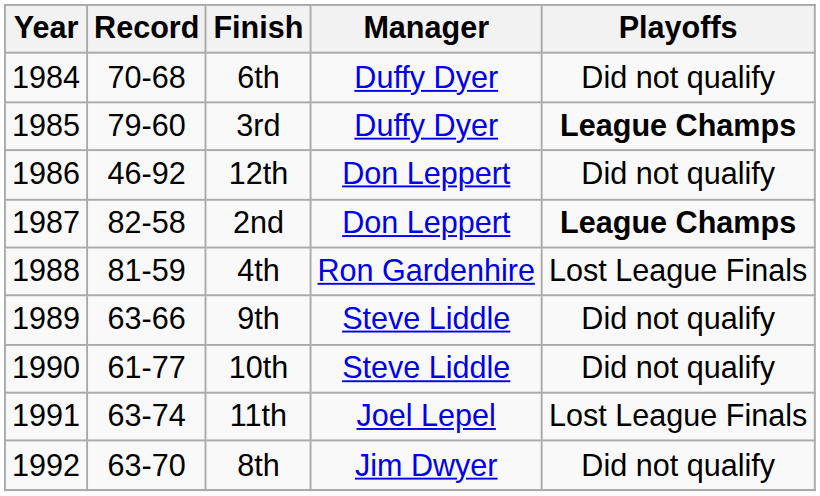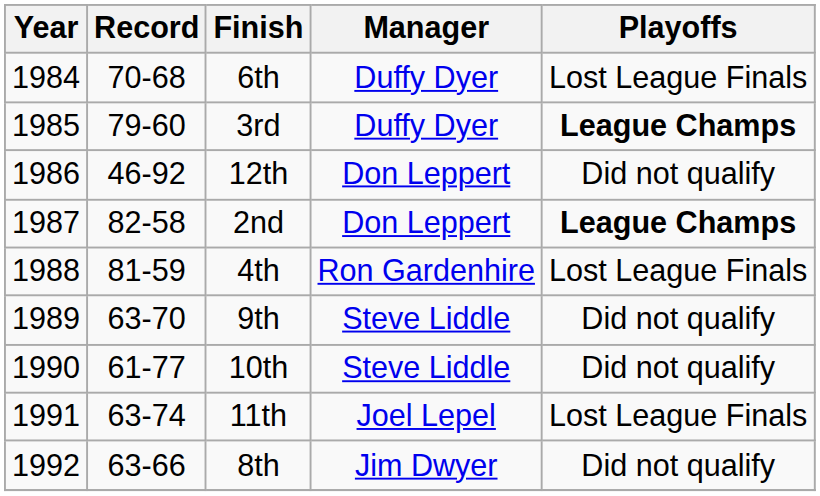6th | Playoffs: Did not qualify -> Lost League Finals
9th | Record: 63-66 -> 63-70
8th | Record: 63-70 -> 63-66
